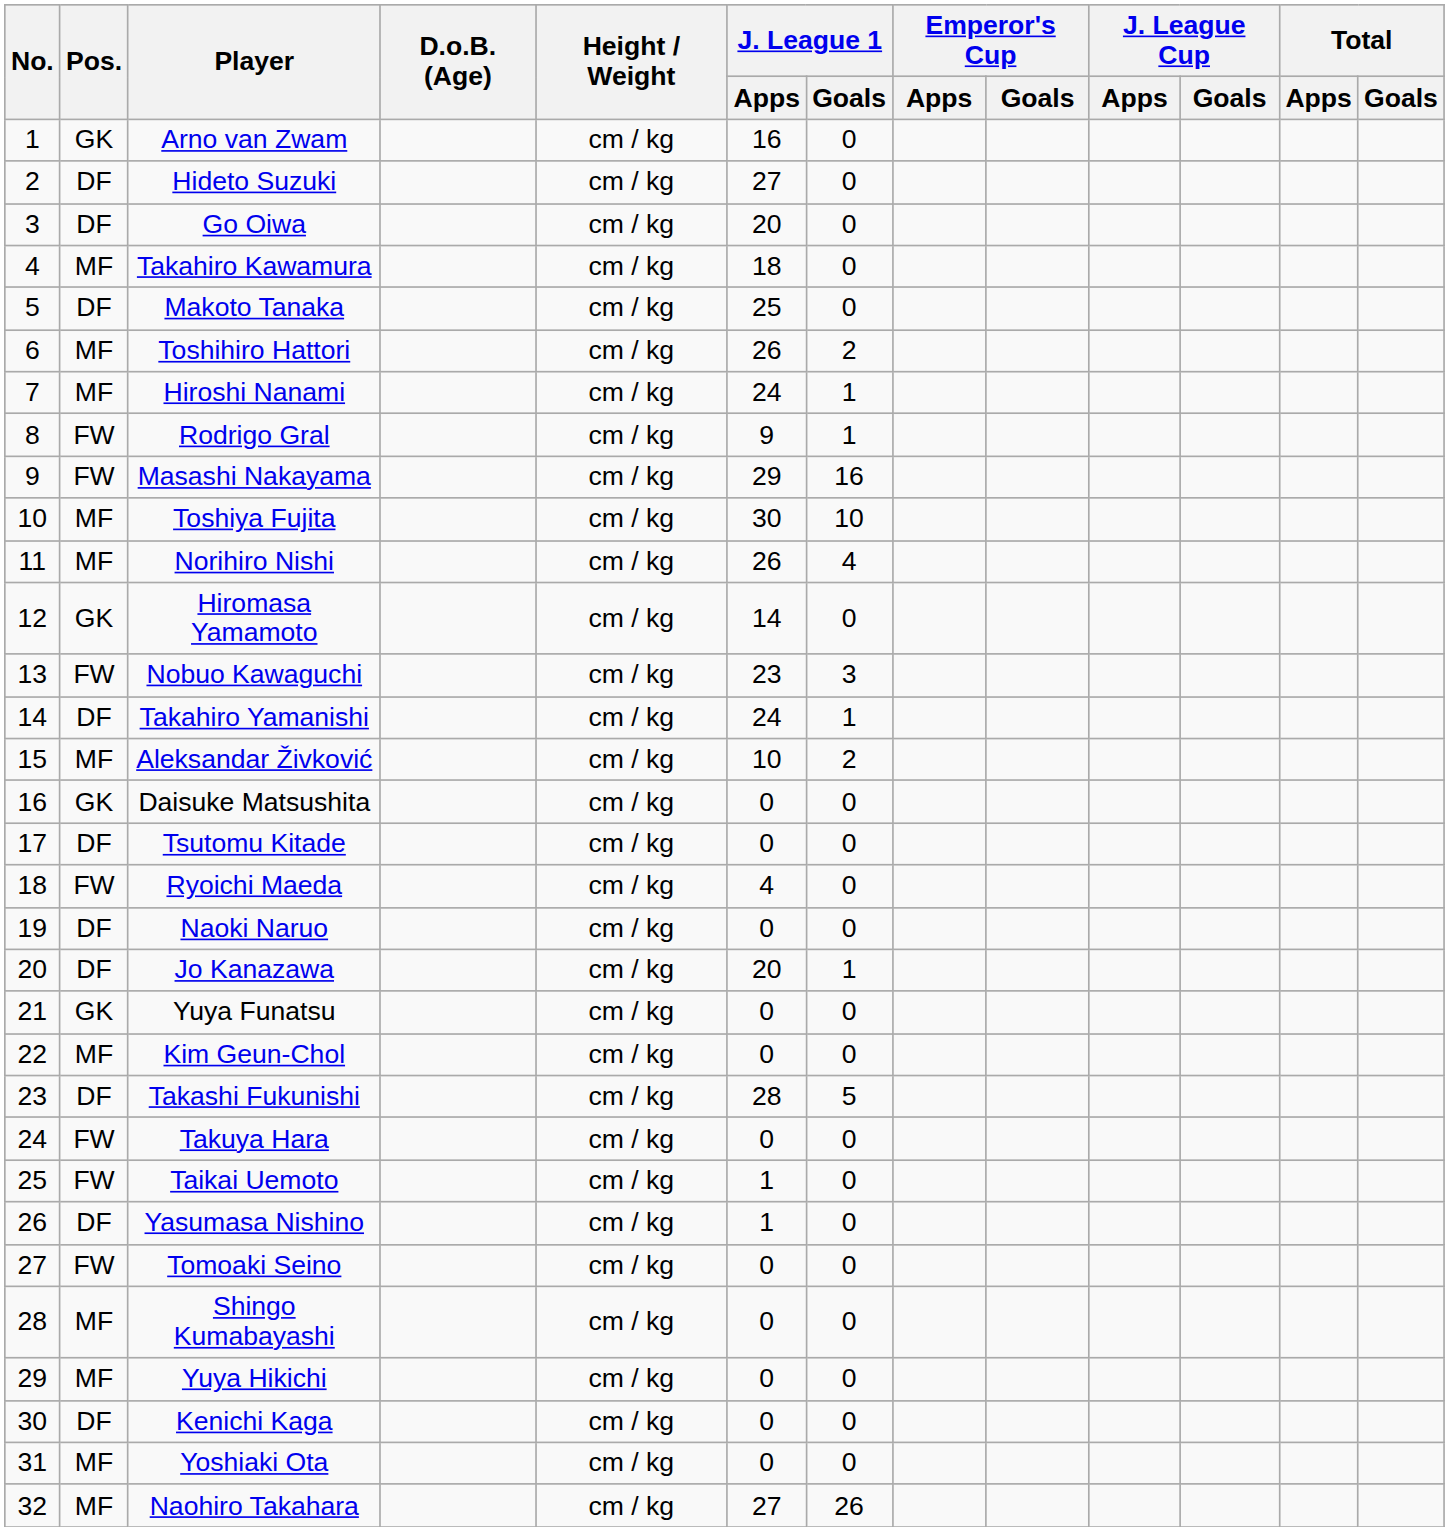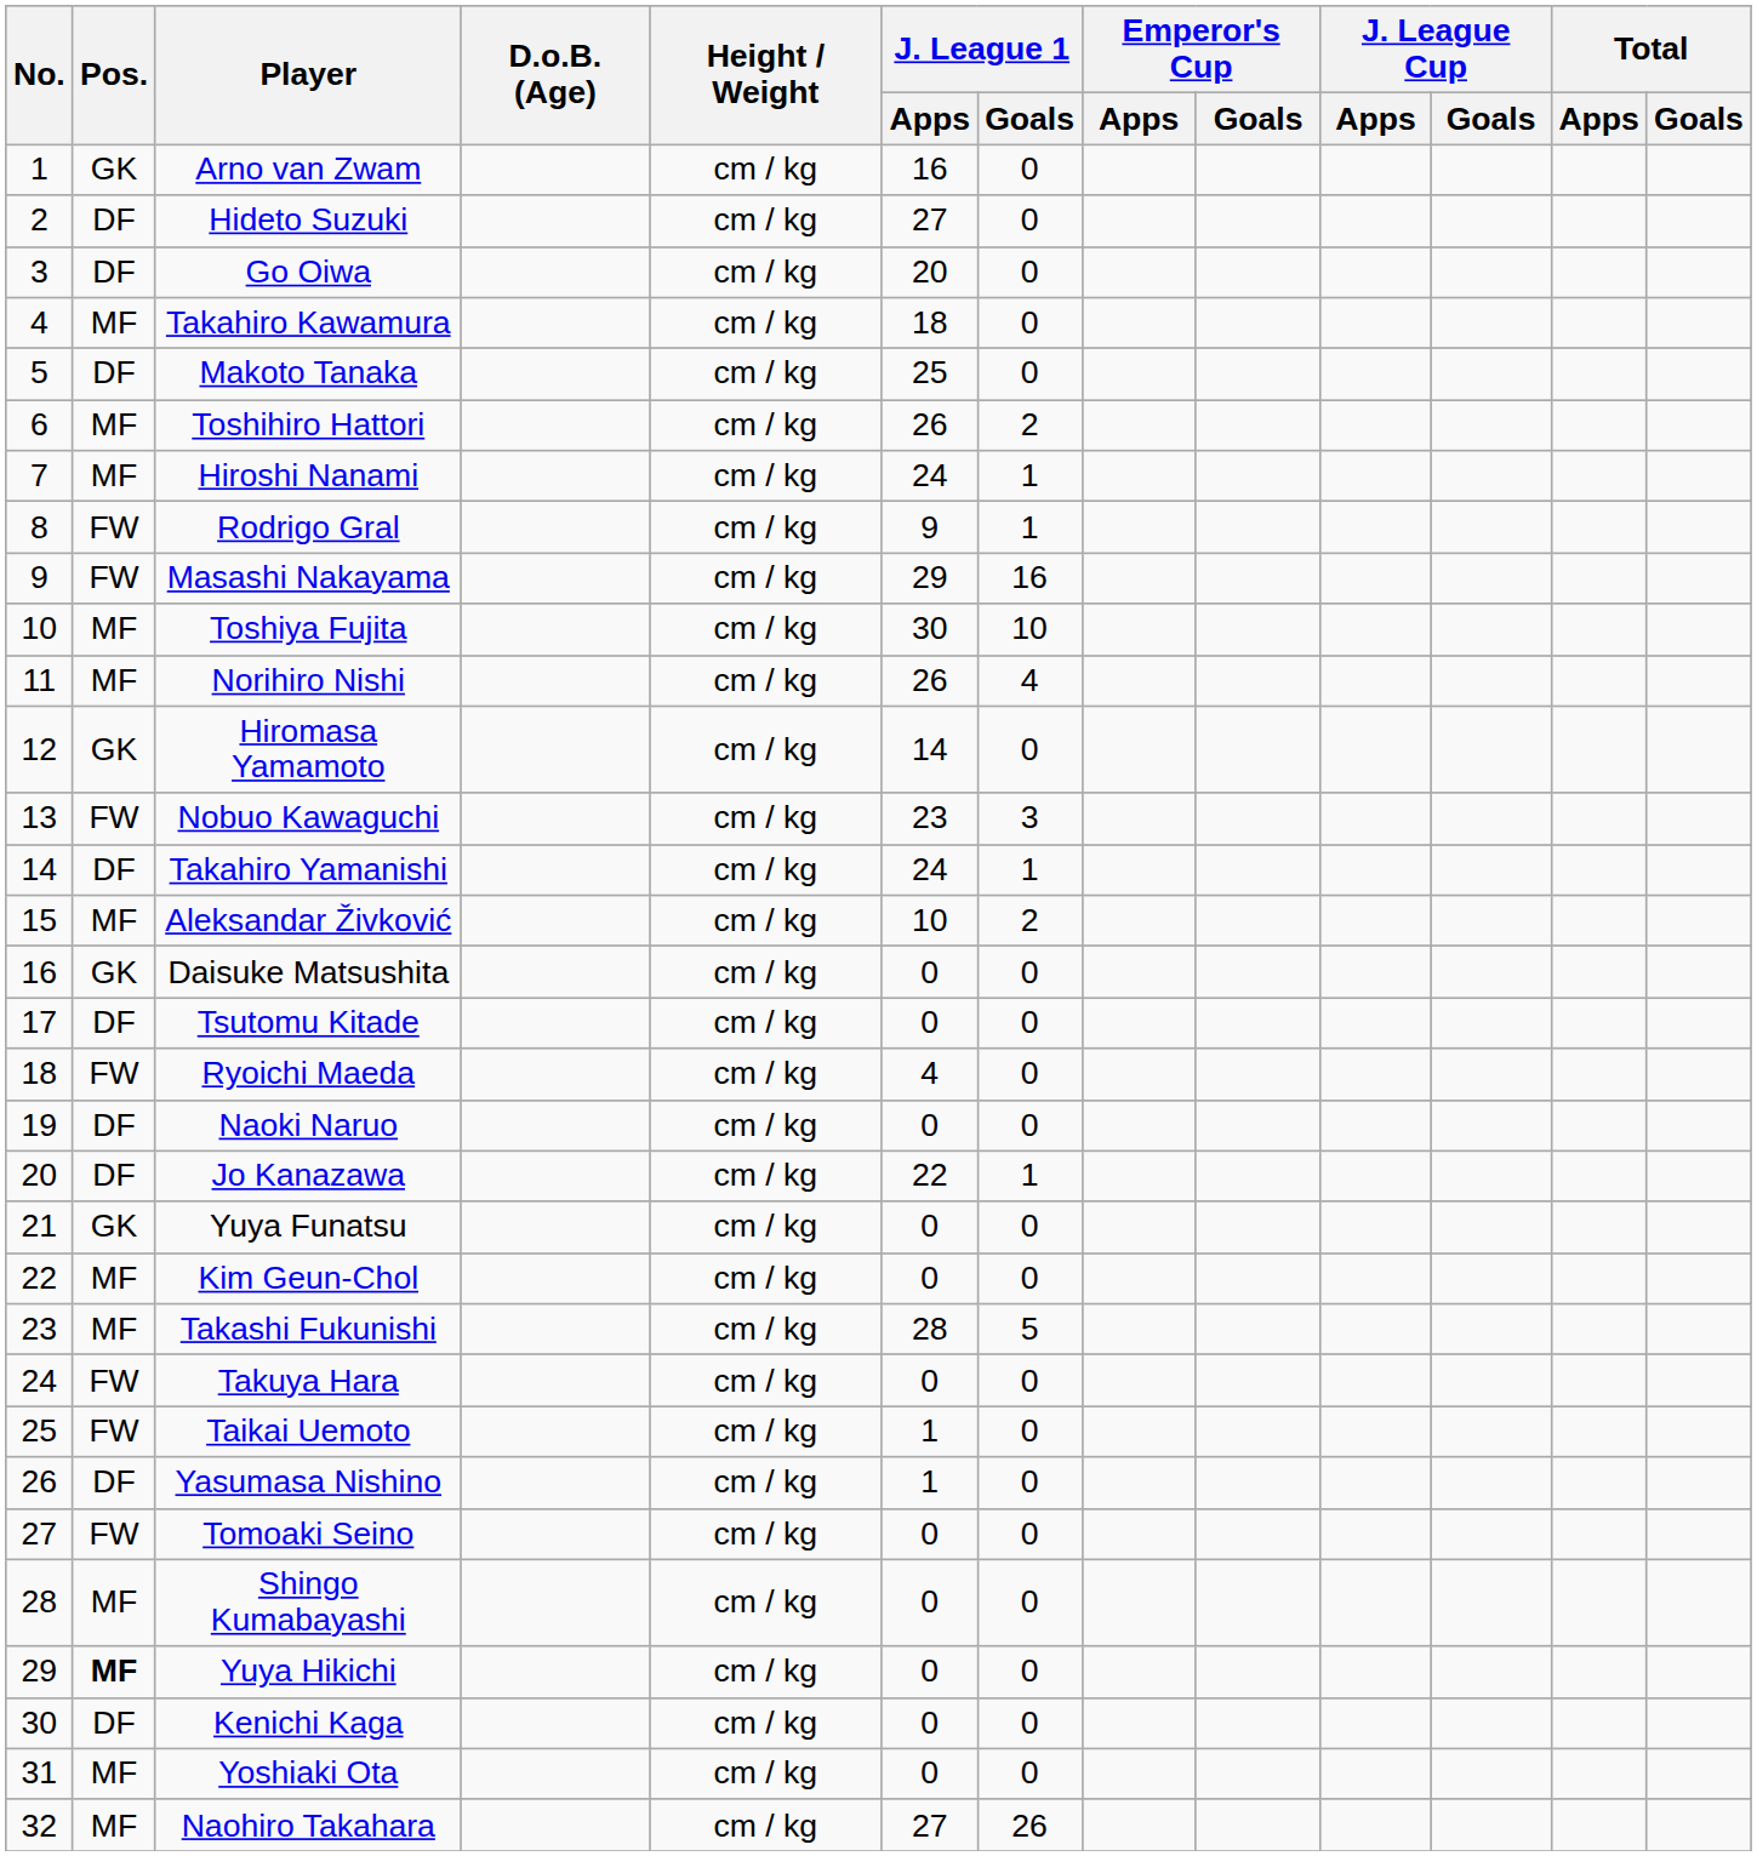Jo Kanazawa | J. League 1 / Apps: 20 -> 22
Takashi Fukunishi | Pos.: DF -> MF
Yuya Hikichi | Pos.: normal -> bold
